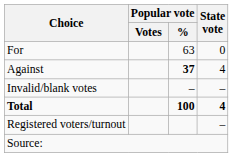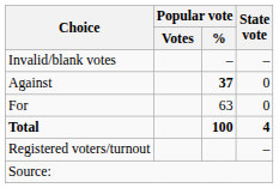rows swapped: For <-> Invalid/blank votes
Against | State vote: 4 -> 0
